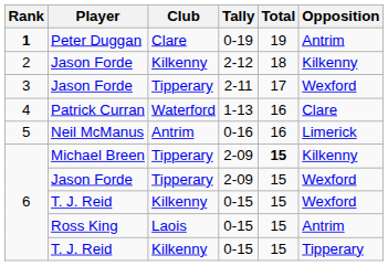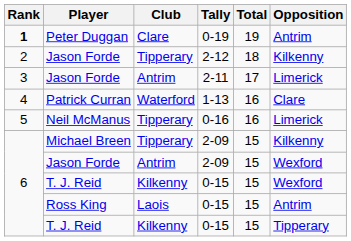Jason Forde / 2-12 | Club: Kilkenny -> Tipperary
Jason Forde / 2-11 | Club: Tipperary -> Antrim
Jason Forde / 2-11 | Opposition: Wexford -> Limerick
Neil McManus | Club: Antrim -> Tipperary
Michael Breen | Total: bold -> normal
Jason Forde / 2-09 | Club: Tipperary -> Antrim
